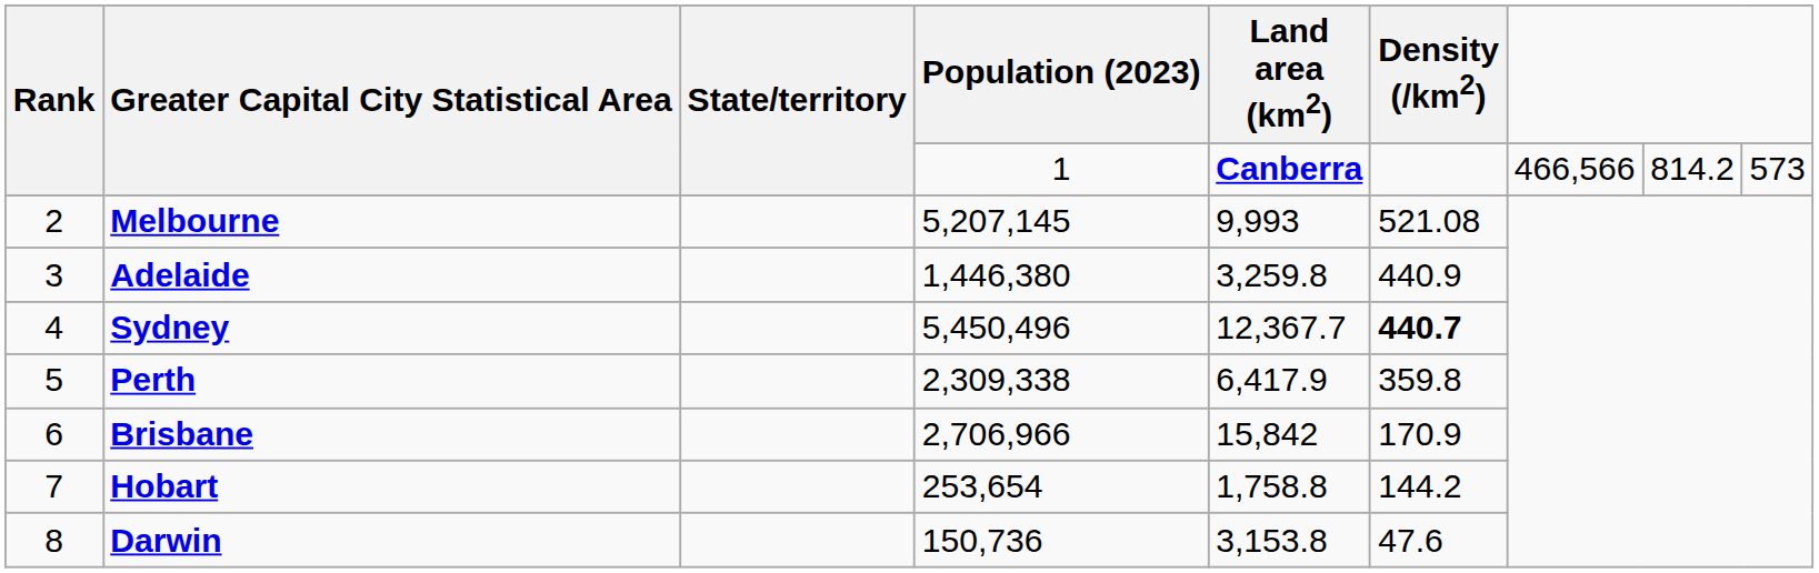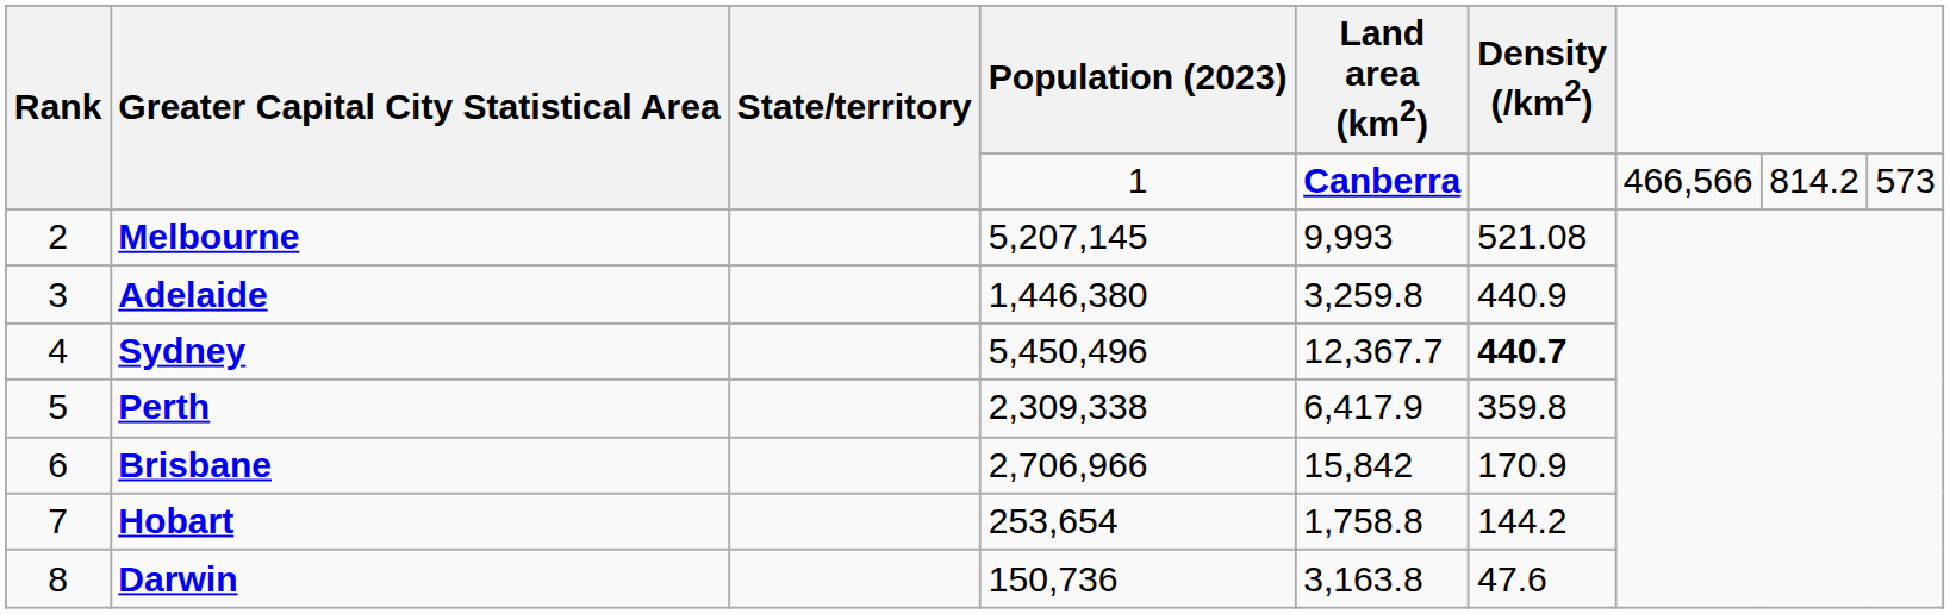Darwin | Land area (km2): 3,153.8 -> 3,163.8
